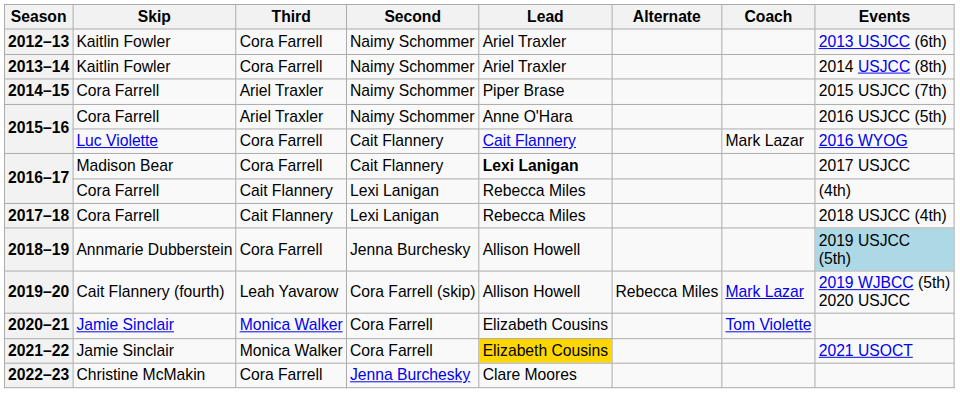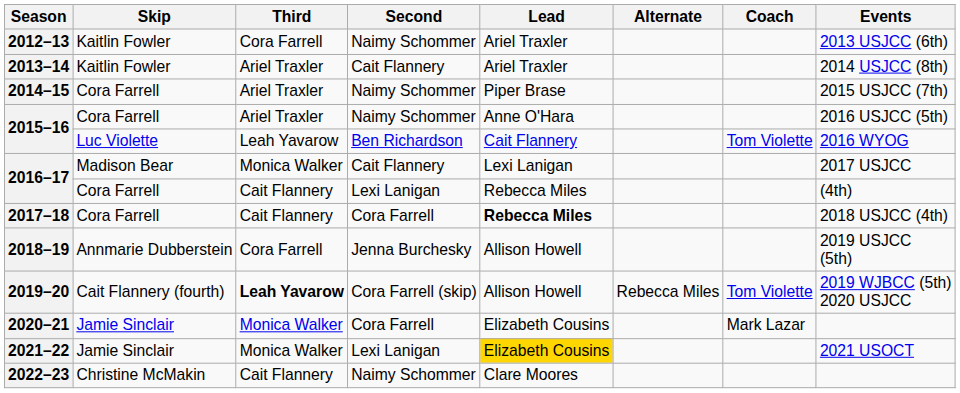2013–14 | Third: Cora Farrell -> Ariel Traxler
2013–14 | Second: Naimy Schommer -> Cait Flannery
2015–16 / Luc Violette | Third: Cora Farrell -> Leah Yavarow
2015–16 / Luc Violette | Second: Cait Flannery -> Ben Richardson
2015–16 / Luc Violette | Coach: Mark Lazar -> Tom Violette
2016–17 / Madison Bear | Third: Cora Farrell -> Monica Walker
2016–17 / Madison Bear | Lead: bold -> normal
2017–18 | Second: Lexi Lanigan -> Cora Farrell
2017–18 | Lead: normal -> bold
2018–19 | Events: lightblue background -> no background
2019–20 | Third: normal -> bold
2019–20 | Coach: Mark Lazar -> Tom Violette
2020–21 | Coach: Tom Violette -> Mark Lazar
2021–22 | Second: Cora Farrell -> Lexi Lanigan
2022–23 | Third: Cora Farrell -> Cait Flannery
2022–23 | Second: Jenna Burchesky -> Naimy Schommer
